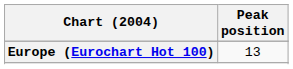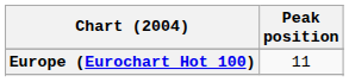Europe (Eurochart Hot 100) | Peak position: 13 -> 11
